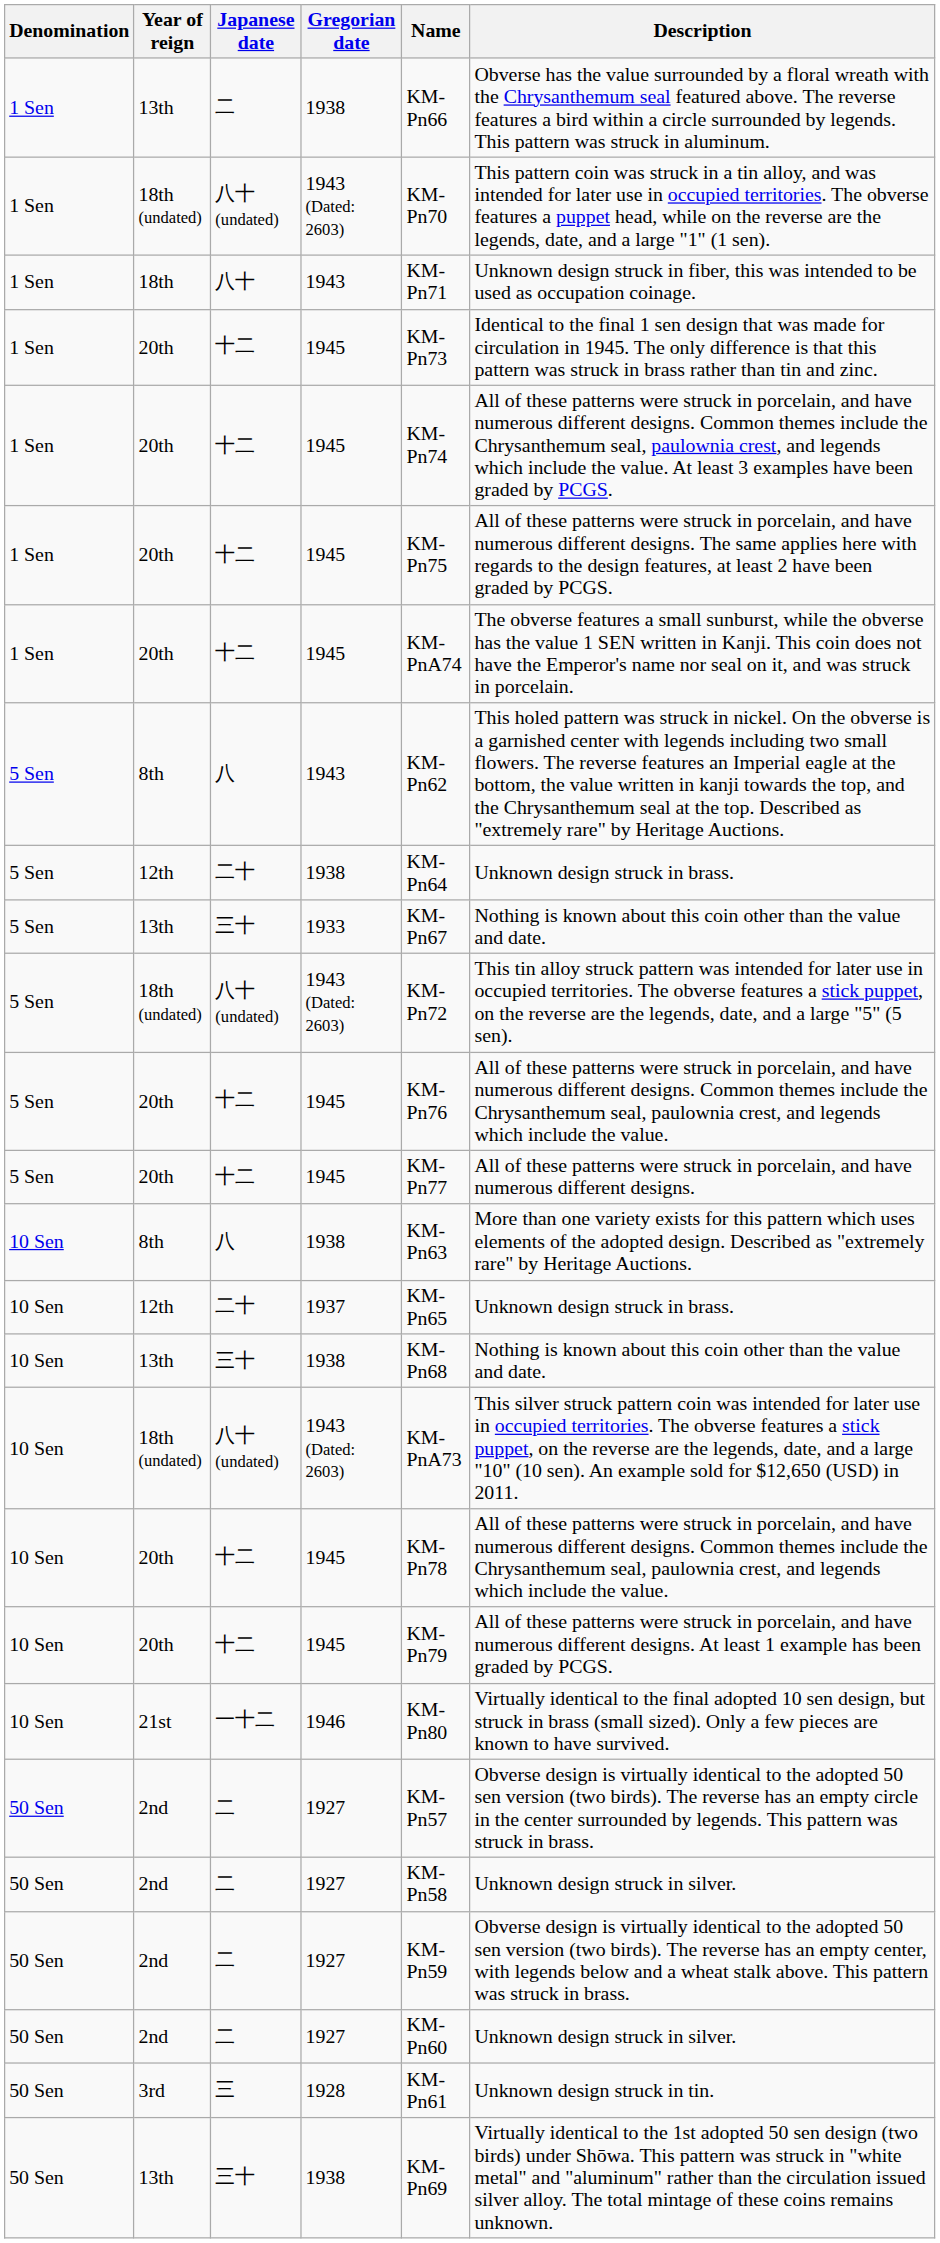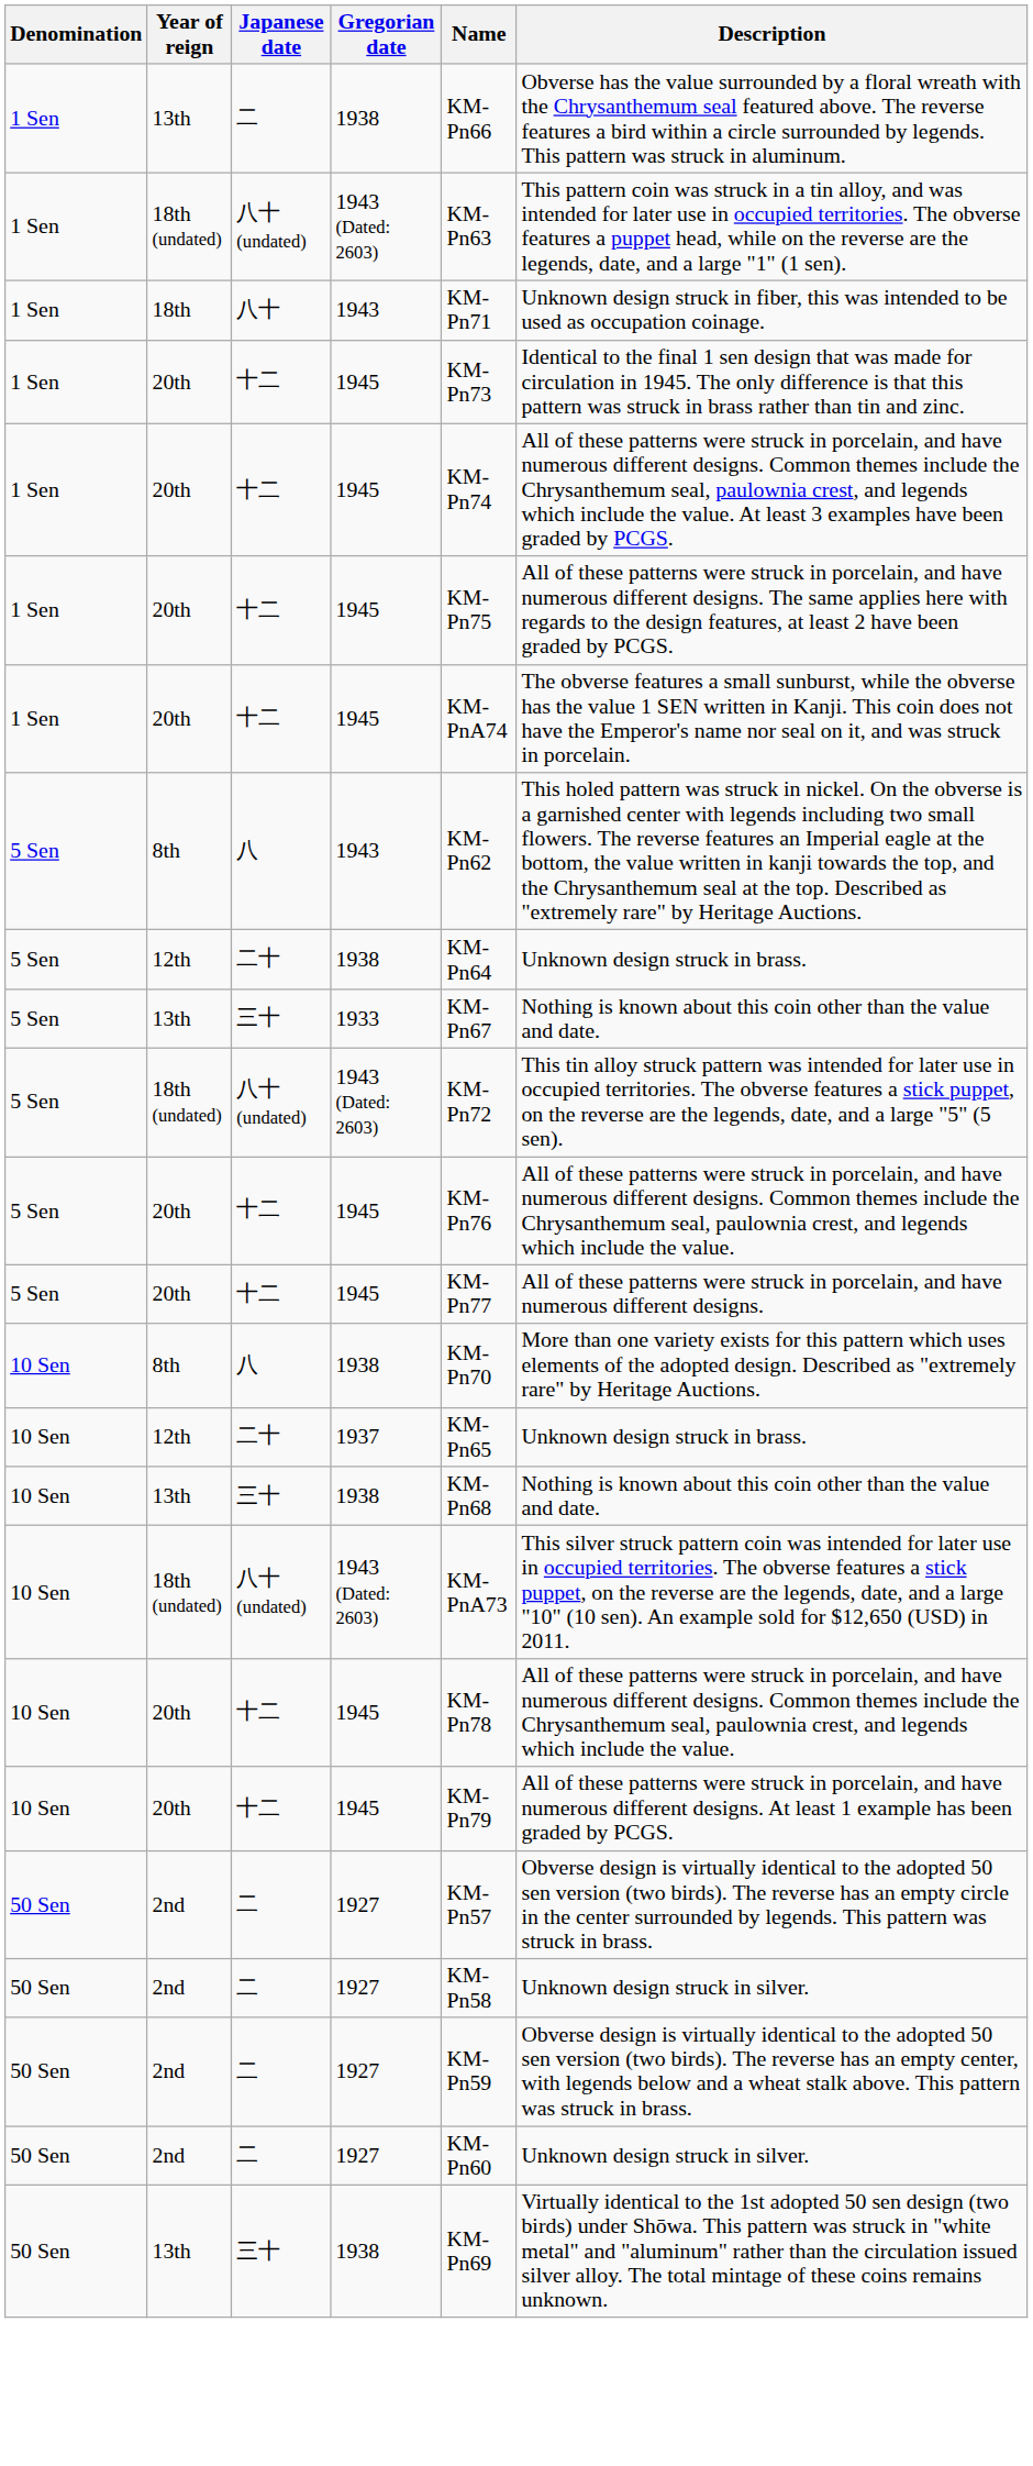1 Sen / 18th (undated) | Name: KM-Pn70 -> KM-Pn63
10 Sen / 8th | Name: KM-Pn63 -> KM-Pn70
- row: 10 Sen | 21st | 一十二 | 1946 | KM-Pn80 | Virtually identical to the final adopted 10 sen design, but struck in brass (small sized). Only a few pieces are known to have survived.
- row: 50 Sen | 3rd | 三 | 1928 | KM-Pn61 | Unknown design struck in tin.
